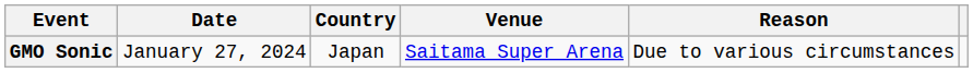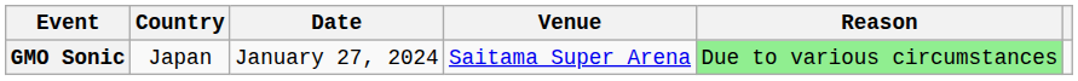columns swapped: Date <-> Country
GMO Sonic | Reason: no background -> lightgreen background
